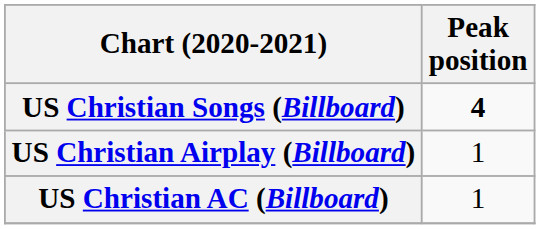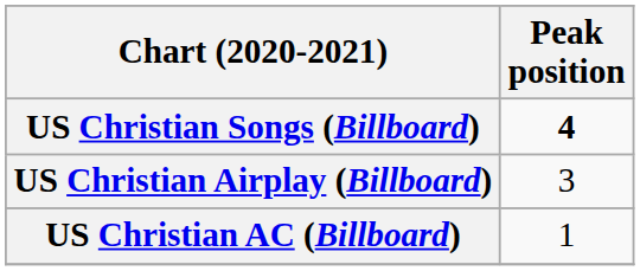US Christian Airplay (Billboard) | Peak position: 1 -> 3
